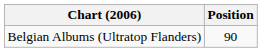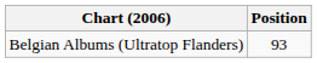Belgian Albums (Ultratop Flanders) | Position: 90 -> 93
